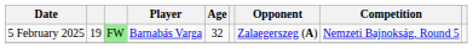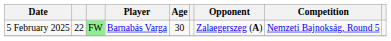5 February 2025 | column 2: 19 -> 22
5 February 2025 | Age: 32 -> 30
